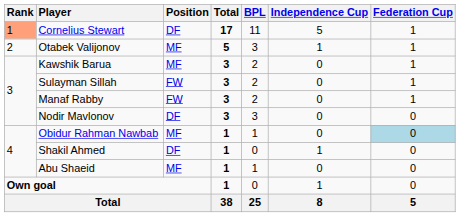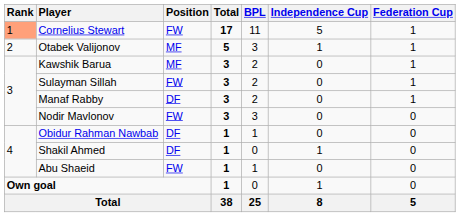Cornelius Stewart | Position: DF -> FW
Manaf Rabby | Position: FW -> DF
Nodir Mavlonov | Position: DF -> FW
Obidur Rahman Nawbab | Position: MF -> DF
Obidur Rahman Nawbab | Federation Cup: lightblue background -> no background
Abu Shaeid | Position: MF -> FW
